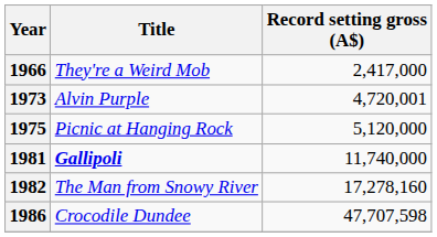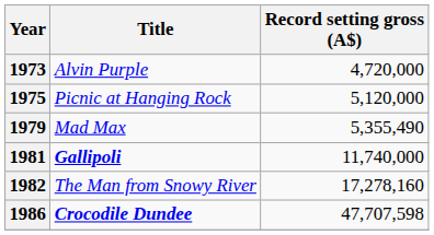- row: 1966 | They're a Weird Mob | 2,417,000
1973 | Record setting gross (A$): 4,720,001 -> 4,720,000
+ row: 1979 | Mad Max | 5,355,490
1986 | Title: normal -> bold
